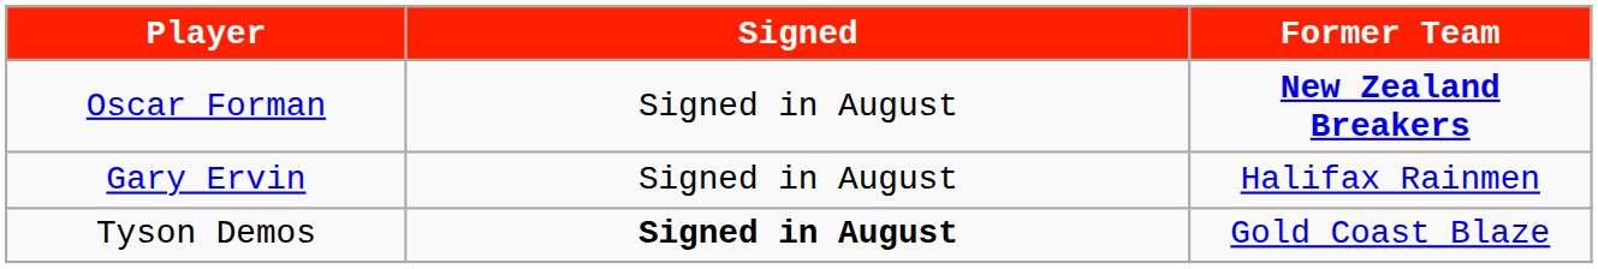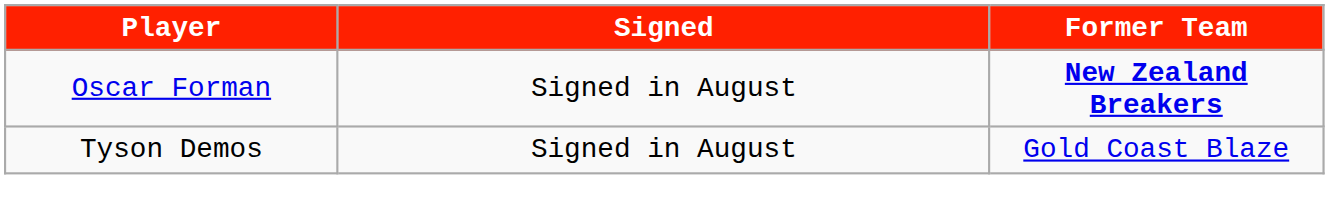- row: Gary Ervin | Signed in August | Halifax Rainmen
Tyson Demos | Signed: bold -> normal
